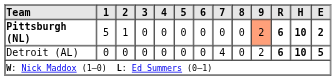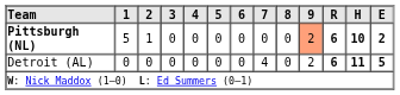Detroit (AL) | H: 10 -> 11
